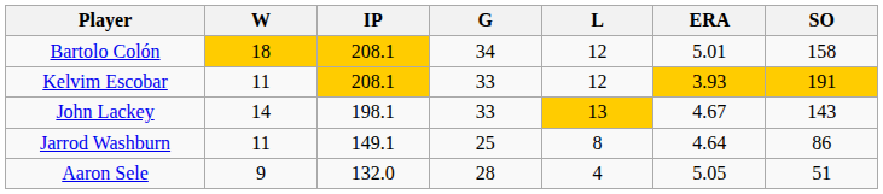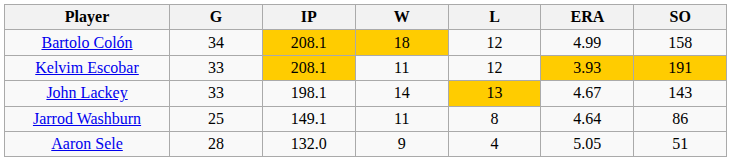columns swapped: G <-> W
Bartolo Colón | ERA: 5.01 -> 4.99
